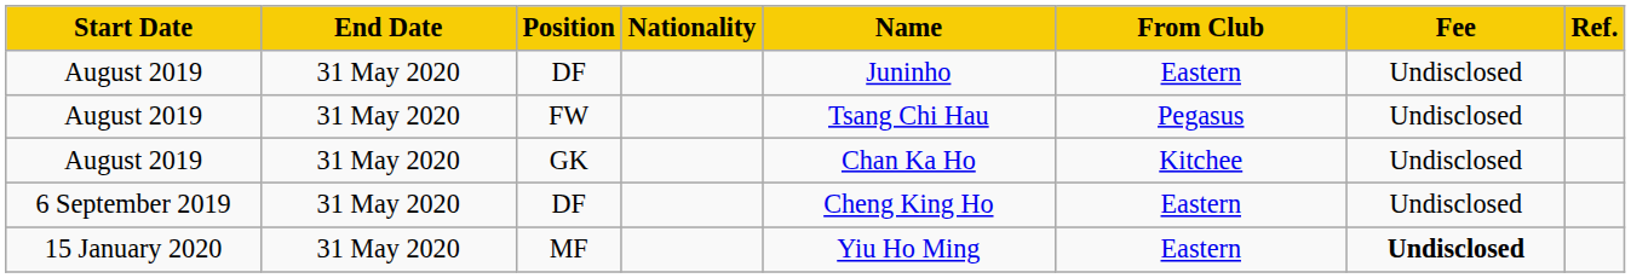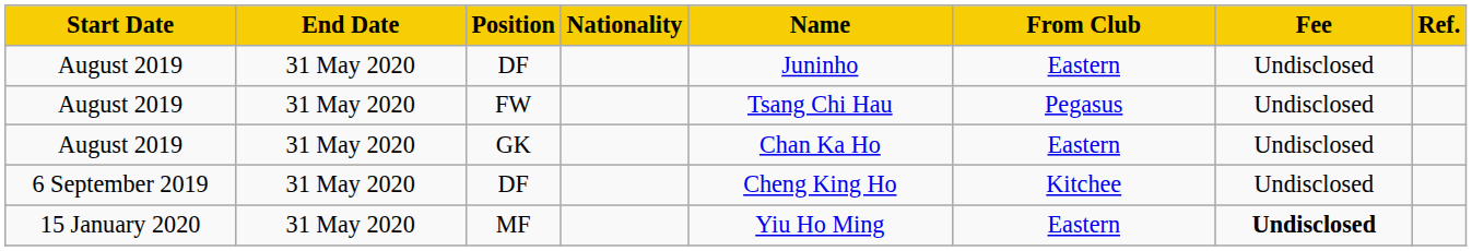GK | From Club: Kitchee -> Eastern
6 September 2019 / DF | From Club: Eastern -> Kitchee
